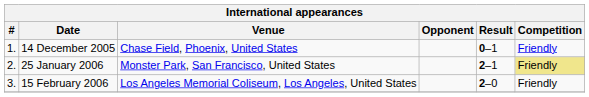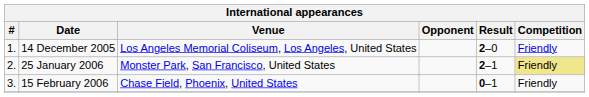14 December 2005 | Venue: Chase Field, Phoenix, United States -> Los Angeles Memorial Coliseum, Los Angeles, United States
14 December 2005 | Result: 0–1 -> 2–0
15 February 2006 | Venue: Los Angeles Memorial Coliseum, Los Angeles, United States -> Chase Field, Phoenix, United States
15 February 2006 | Result: 2–0 -> 0–1
